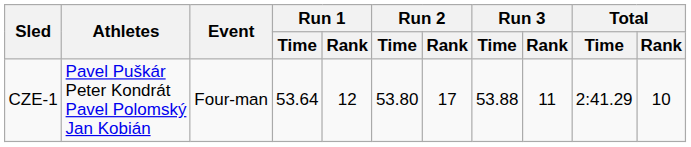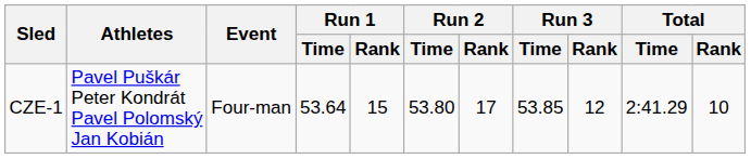CZE-1 | Run 1 / Rank: 12 -> 15
CZE-1 | Run 3 / Time: 53.88 -> 53.85
CZE-1 | Run 3 / Rank: 11 -> 12
